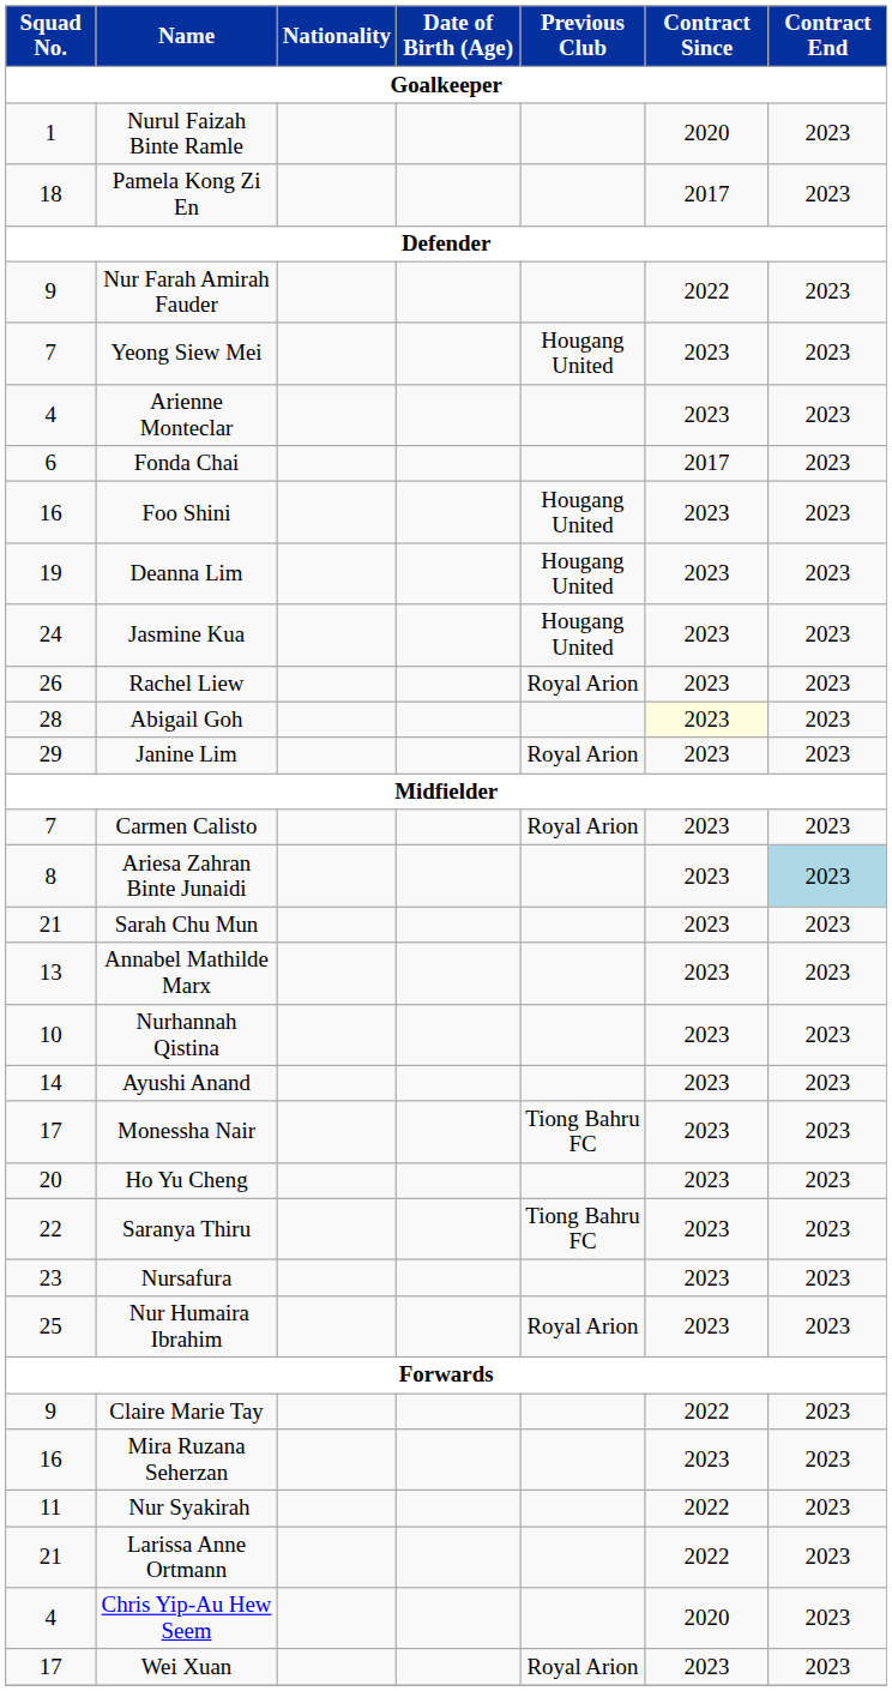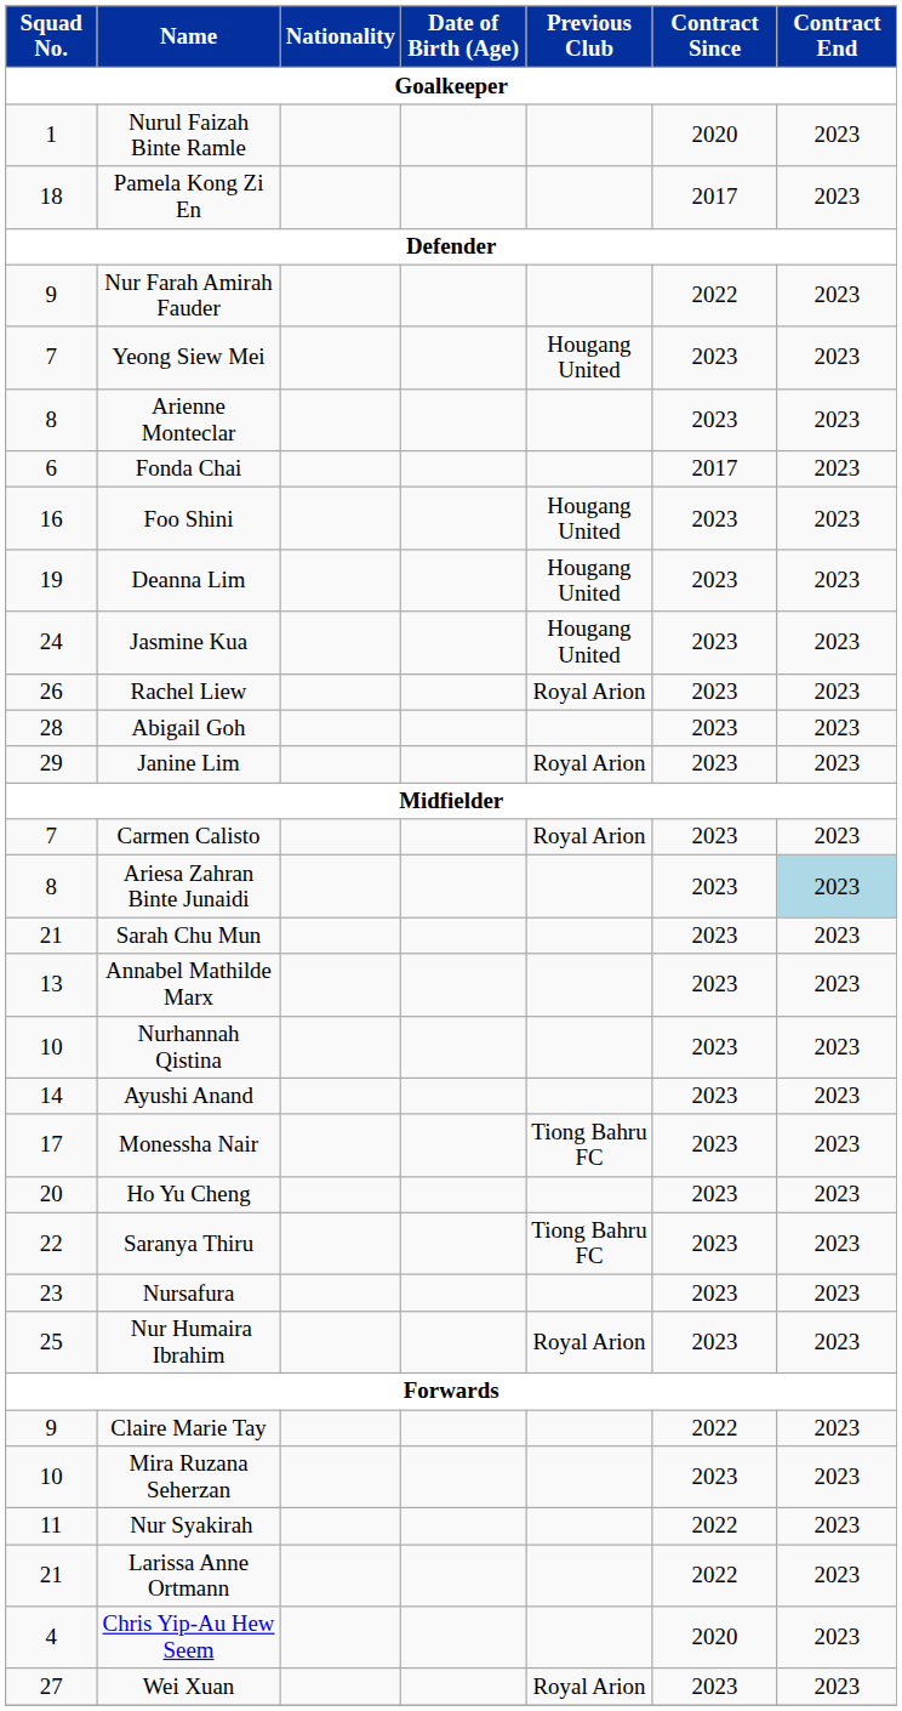Arienne Monteclar | Squad No.: 4 -> 8
Abigail Goh | Contract Since: lightyellow background -> no background
Mira Ruzana Seherzan | Squad No.: 16 -> 10
Wei Xuan | Squad No.: 17 -> 27
